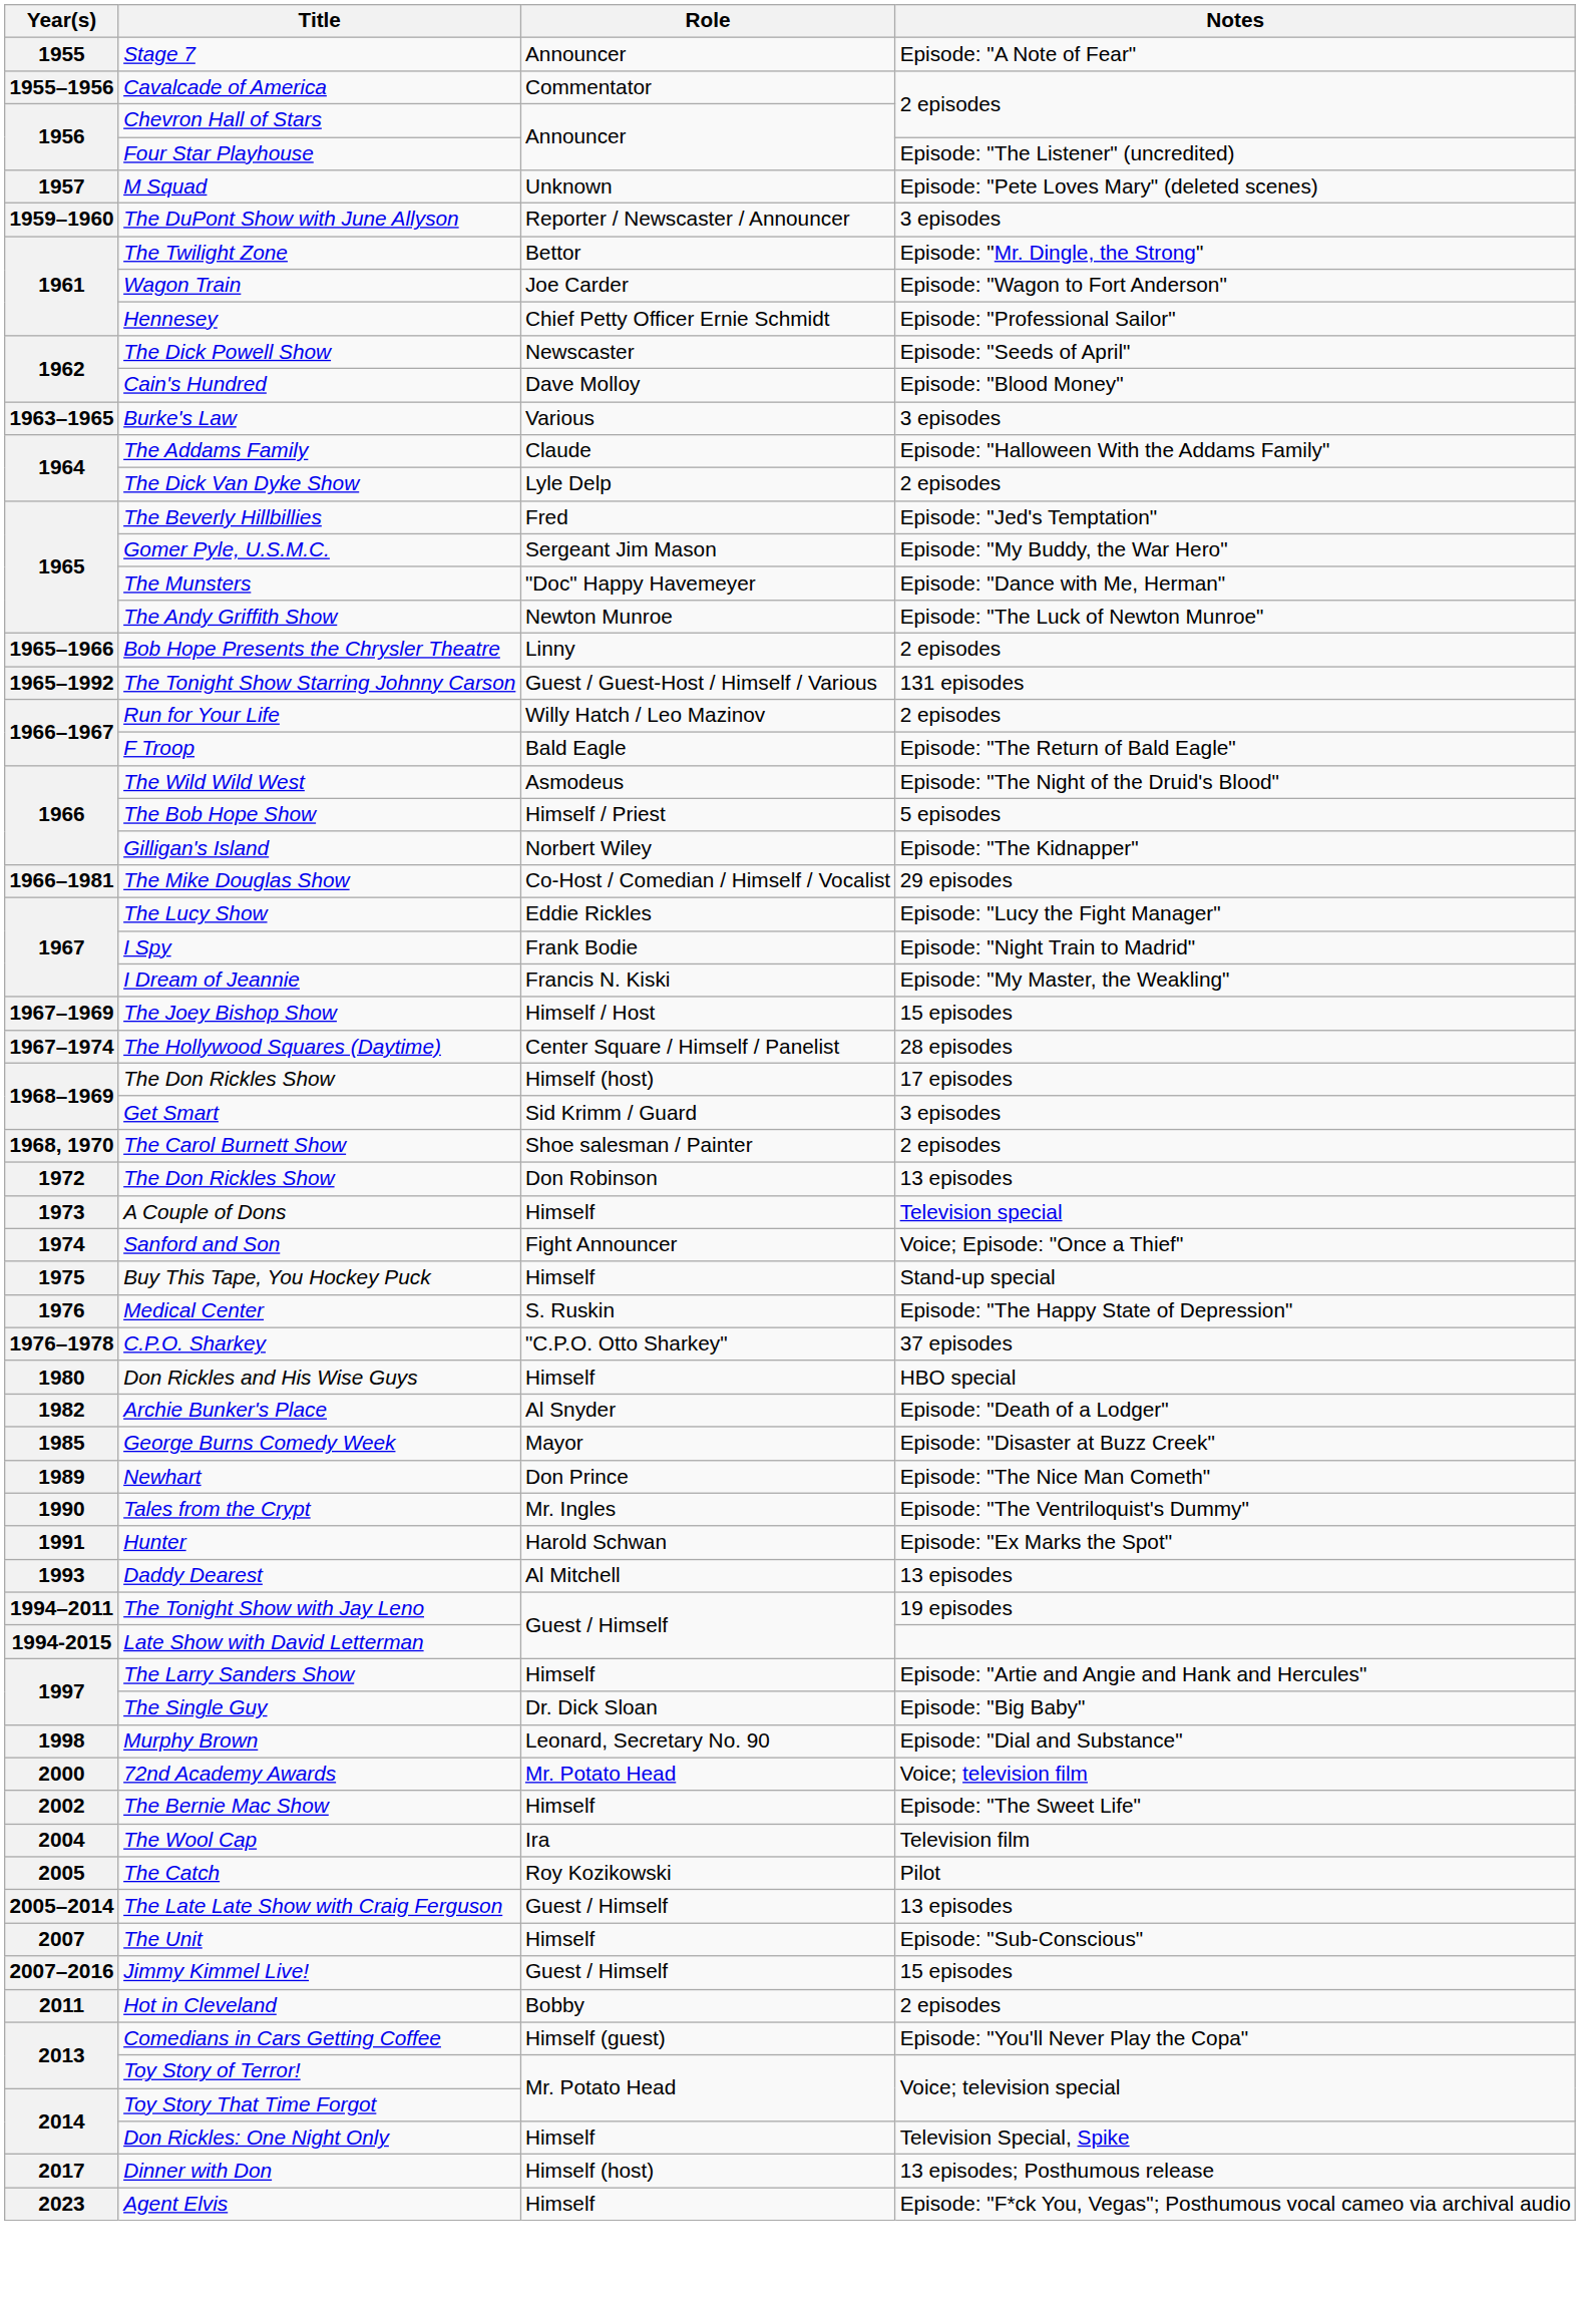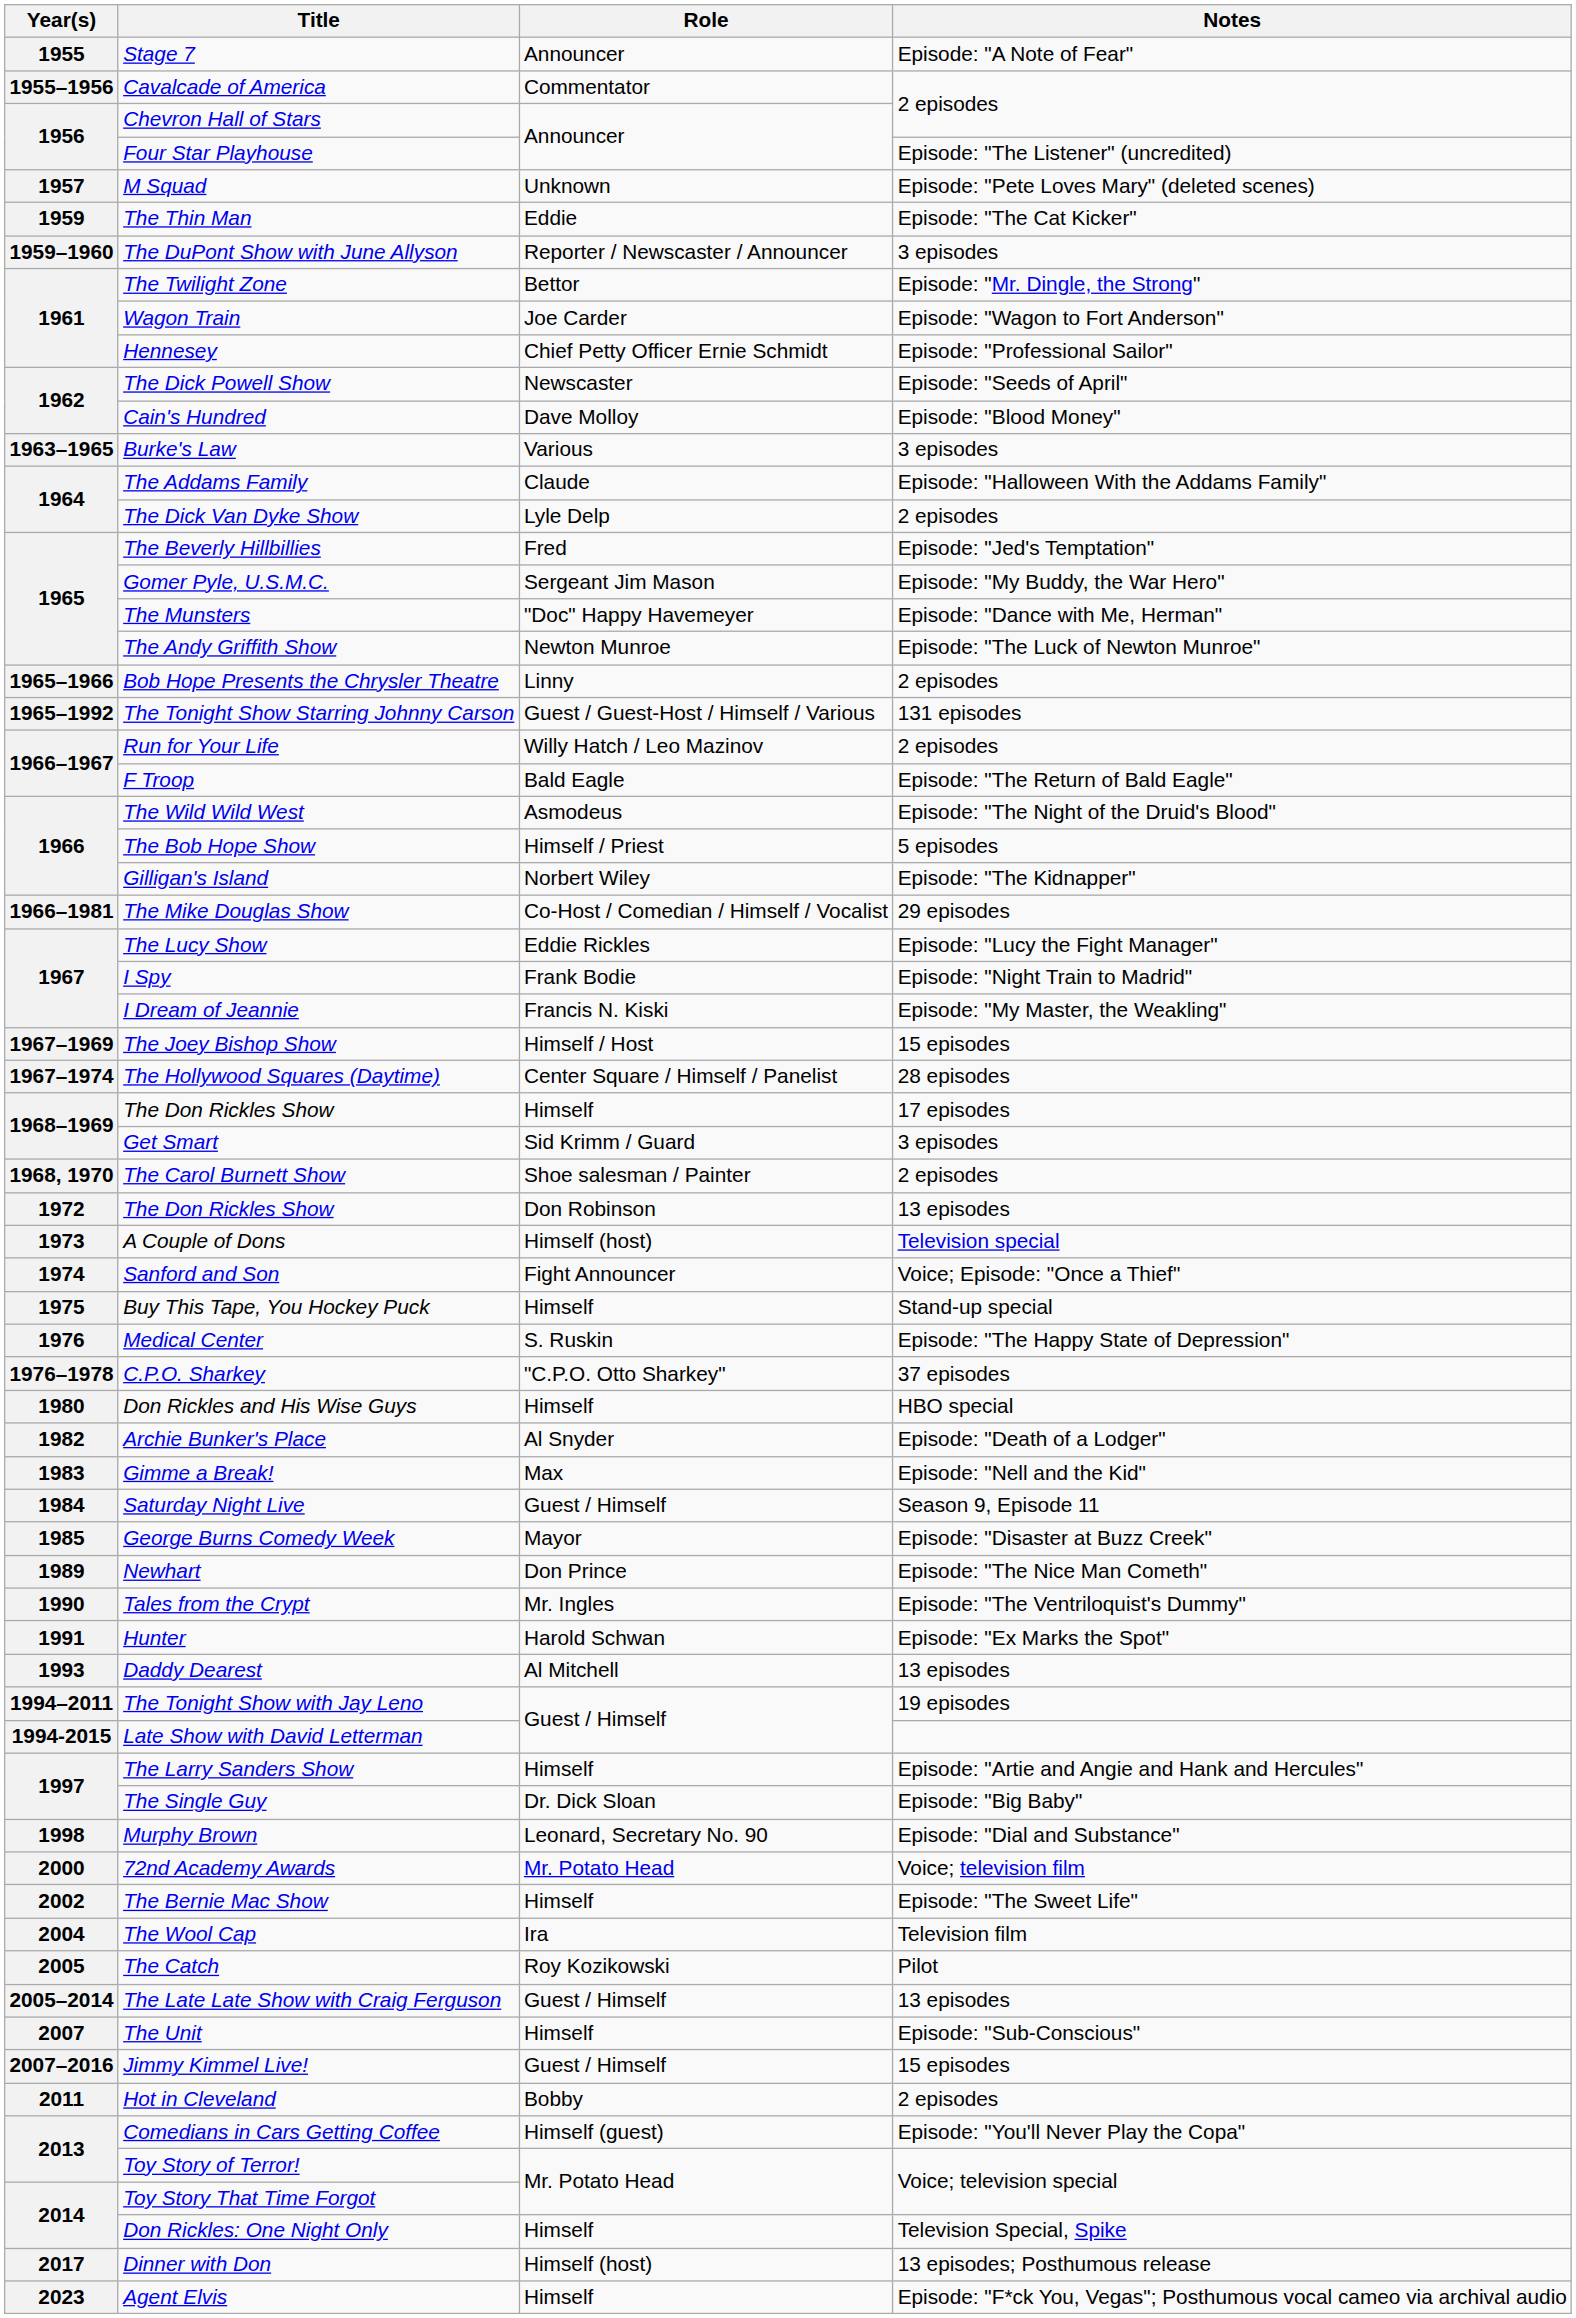+ row: 1959 | The Thin Man | Eddie | Episode: "The Cat Kicker"
The Don Rickles Show / 17 episodes | Role: Himself (host) -> Himself
A Couple of Dons | Role: Himself -> Himself (host)
+ row: 1983 | Gimme a Break! | Max | Episode: "Nell and the Kid"
+ row: 1984 | Saturday Night Live | Guest / Himself | Season 9, Episode 11
